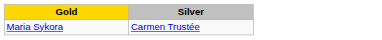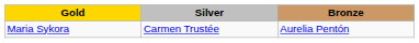+ column: Bronze | Aurelia Pentón
